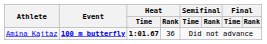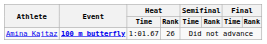Amina Kajtaz | Heat / Time: bold -> normal
Amina Kajtaz | Heat / Rank: 36 -> 26
